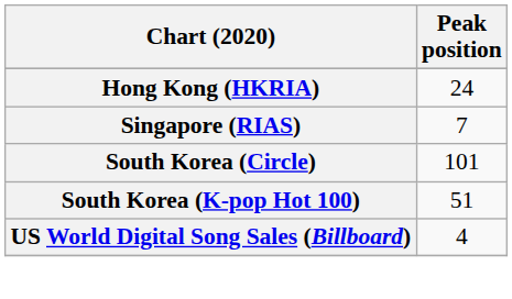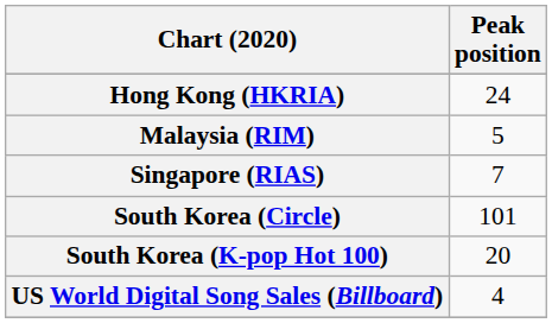+ row: Malaysia (RIM) | 5
South Korea (K-pop Hot 100) | Peak position: 51 -> 20
